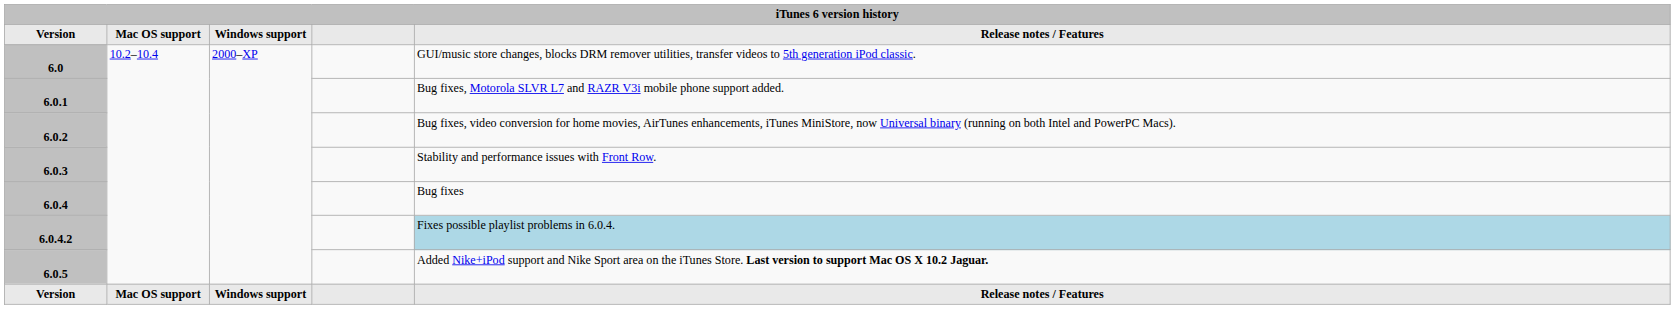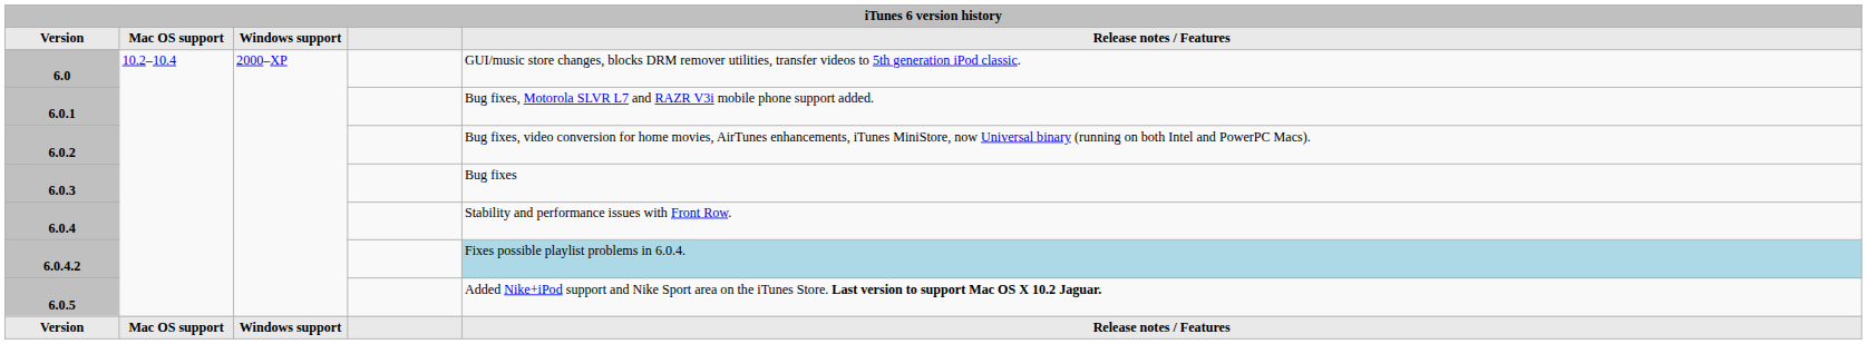6.0.3 | Release notes / Features: Stability and performance issues with Front Row. -> Bug fixes
6.0.4 | Release notes / Features: Bug fixes -> Stability and performance issues with Front Row.
